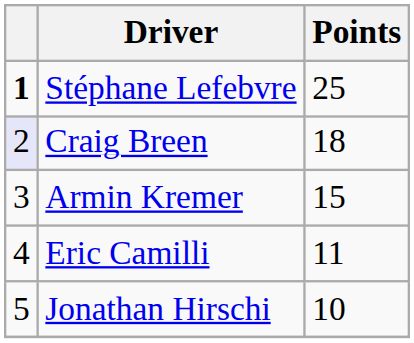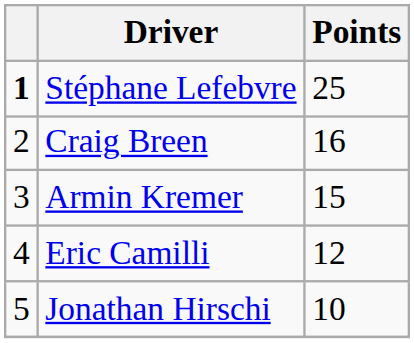Craig Breen | column 1: lavender background -> no background
Craig Breen | Points: 18 -> 16
Eric Camilli | Points: 11 -> 12
